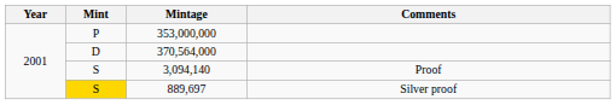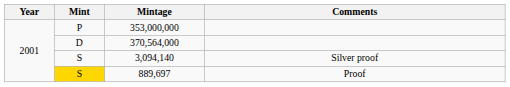3,094,140 | Comments: Proof -> Silver proof
889,697 | Comments: Silver proof -> Proof
